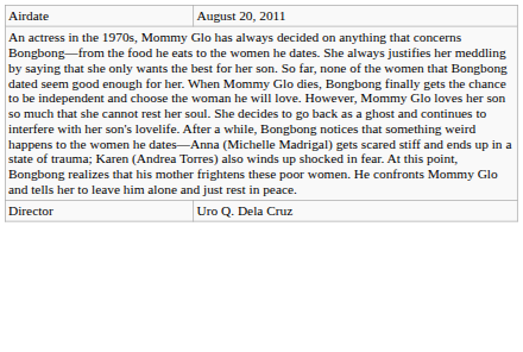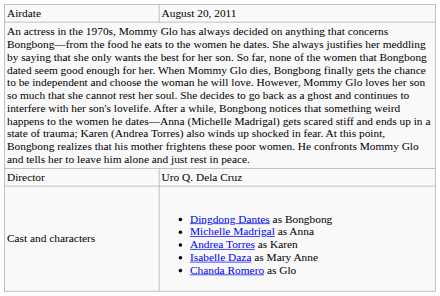+ row: Cast and characters | Dingdong Dantes as Bongbong Michelle Madrigal as Anna Andrea Torres as Karen Isabelle Daza as Mary Anne Chanda Romero as Glo
